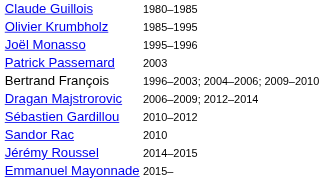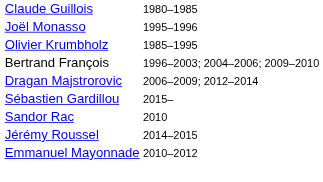rows swapped: Olivier Krumbholz <-> Joël Monasso
- row: Patrick Passemard | 2003
Sébastien Gardillou | column 3: 2010–2012 -> 2015–
Emmanuel Mayonnade | column 3: 2015– -> 2010–2012
